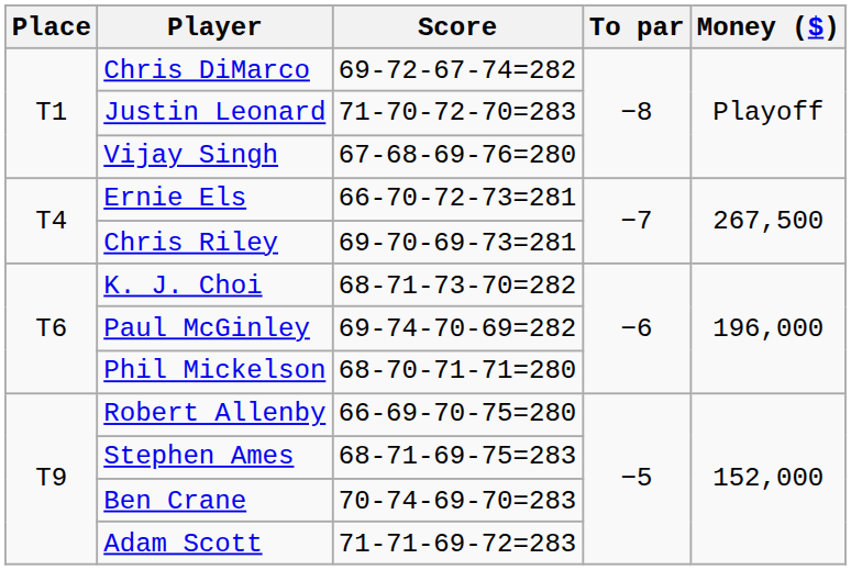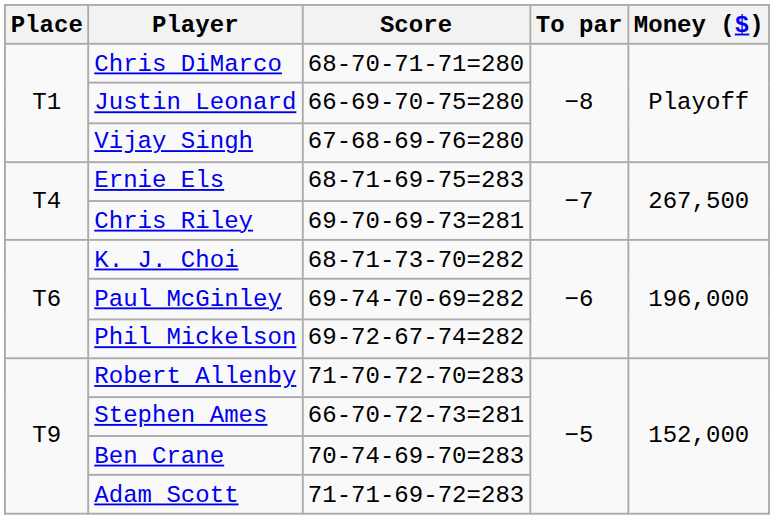Chris DiMarco | Score: 69-72-67-74=282 -> 68-70-71-71=280
Justin Leonard | Score: 71-70-72-70=283 -> 66-69-70-75=280
Ernie Els | Score: 66-70-72-73=281 -> 68-71-69-75=283
Phil Mickelson | Score: 68-70-71-71=280 -> 69-72-67-74=282
Robert Allenby | Score: 66-69-70-75=280 -> 71-70-72-70=283
Stephen Ames | Score: 68-71-69-75=283 -> 66-70-72-73=281
